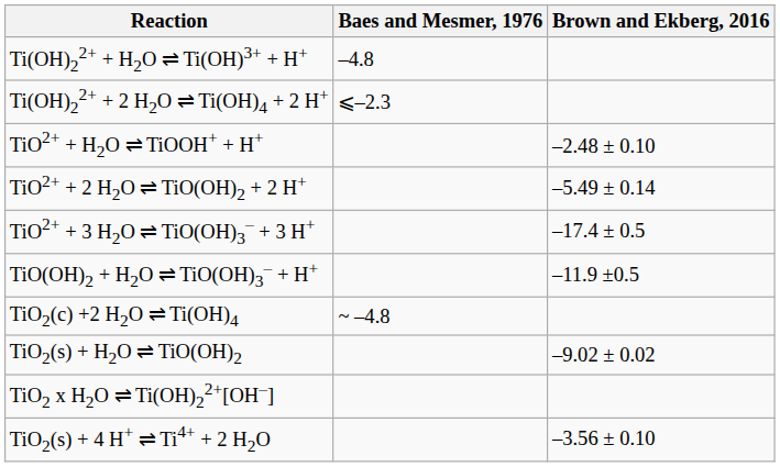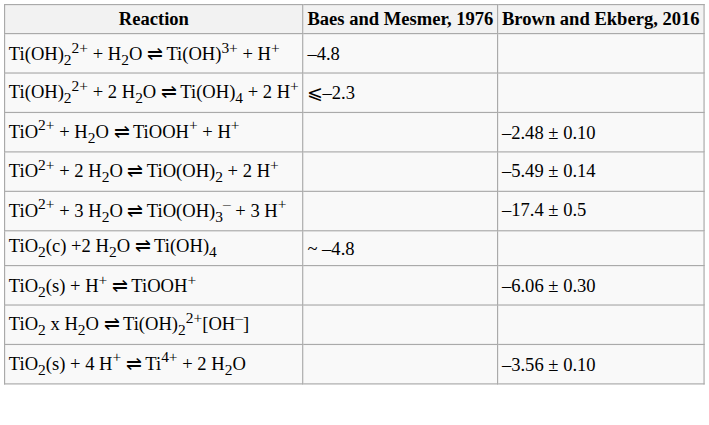- row: TiO(OH)2 + H2O ⇌ TiO(OH)3– + H+ | –11.9 ±0.5
+ row: TiO2(s) + H+ ⇌ TiOOH+ | –6.06 ± 0.30
- row: TiO2(s) + H2O ⇌ TiO(OH)2 | –9.02 ± 0.02
